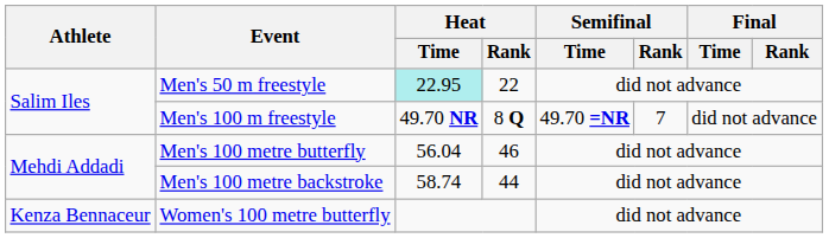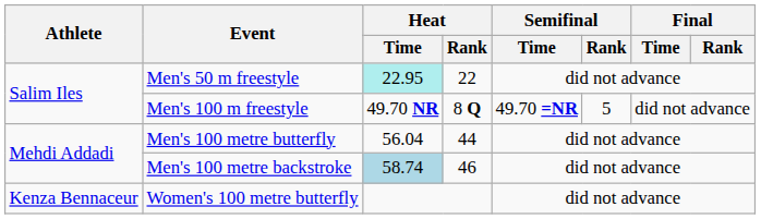Men's 100 m freestyle | Semifinal / Rank: 7 -> 5
Men's 100 metre butterfly | Heat / Rank: 46 -> 44
Men's 100 metre backstroke | Heat / Time: no background -> lightblue background
Men's 100 metre backstroke | Heat / Rank: 44 -> 46
